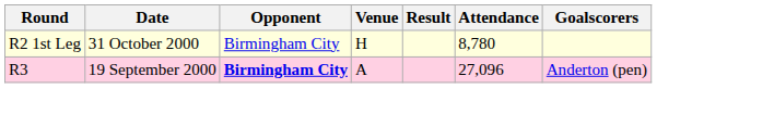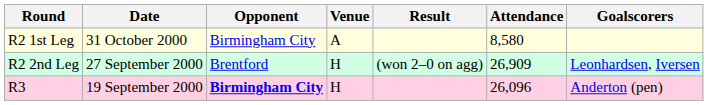R2 1st Leg | Venue: H -> A
R2 1st Leg | Attendance: 8,780 -> 8,580
+ row: R2 2nd Leg | 27 September 2000 | Brentford | H | (won 2–0 on agg) | 26,909 | Leonhardsen, Iversen
R3 | Venue: A -> H
R3 | Attendance: 27,096 -> 26,096
